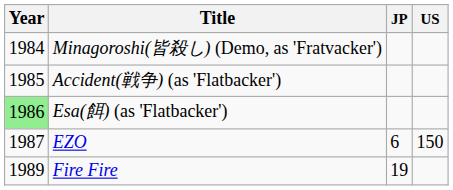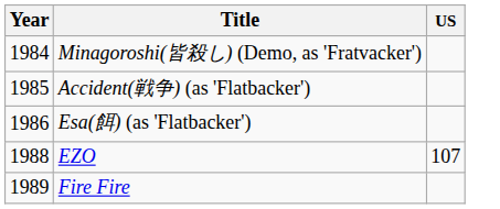- column: JP | 6 | 19
Esa(餌) (as 'Flatbacker') | Year: lightgreen background -> no background
EZO | Year: 1987 -> 1988
EZO | US: 150 -> 107
